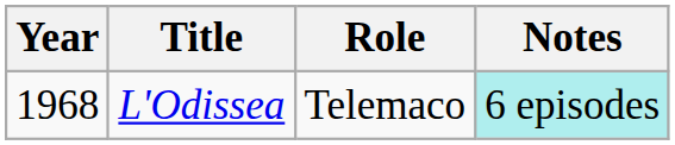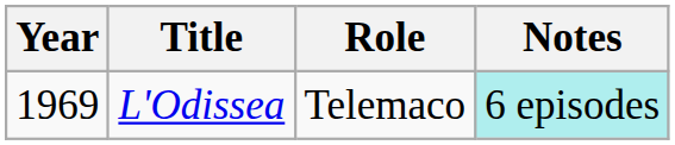L'Odissea | Year: 1968 -> 1969
